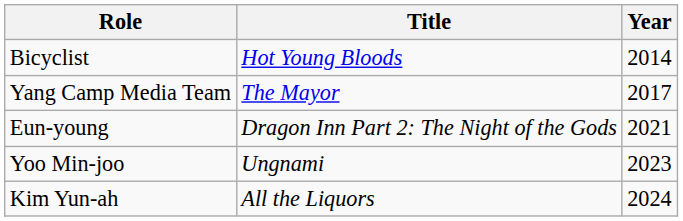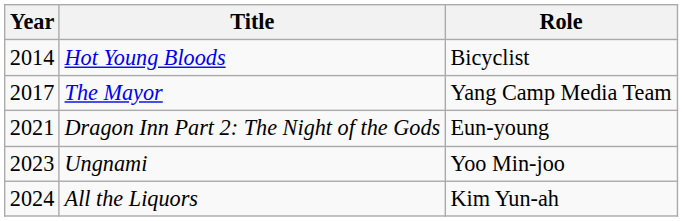columns swapped: Year <-> Role
